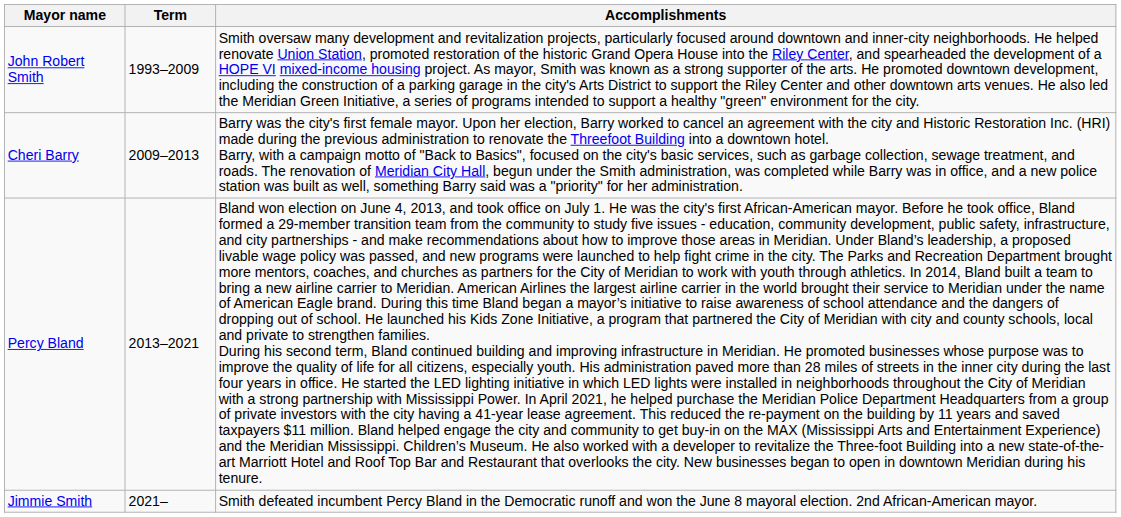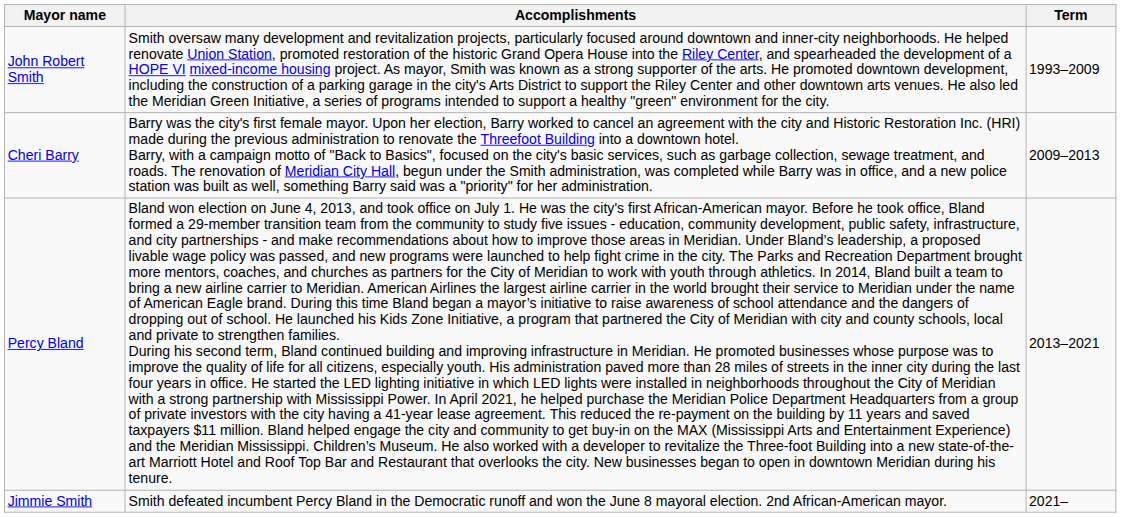columns swapped: Term <-> Accomplishments
